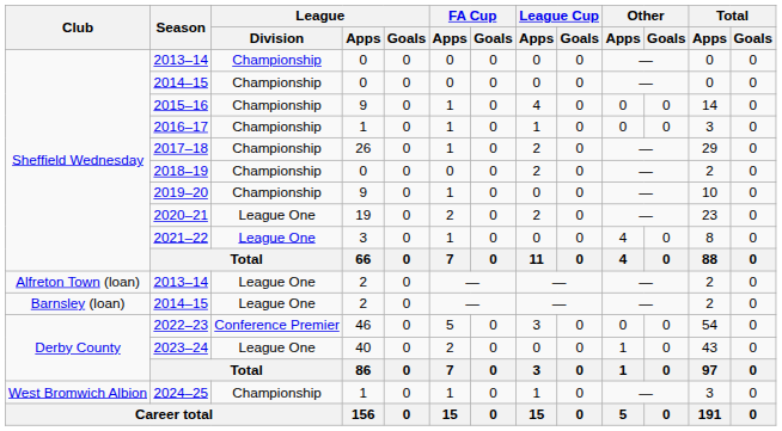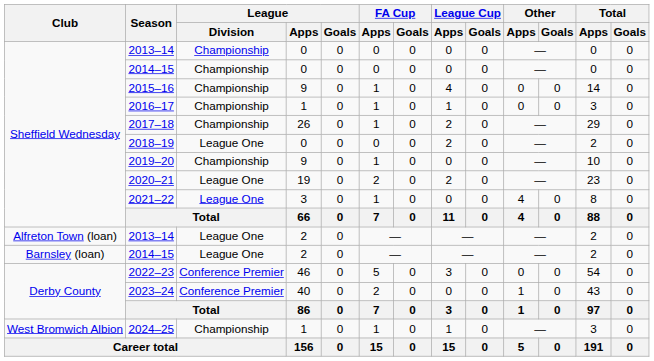2018–19 | League / Division: Championship -> League One
2023–24 | League / Division: League One -> Conference Premier
